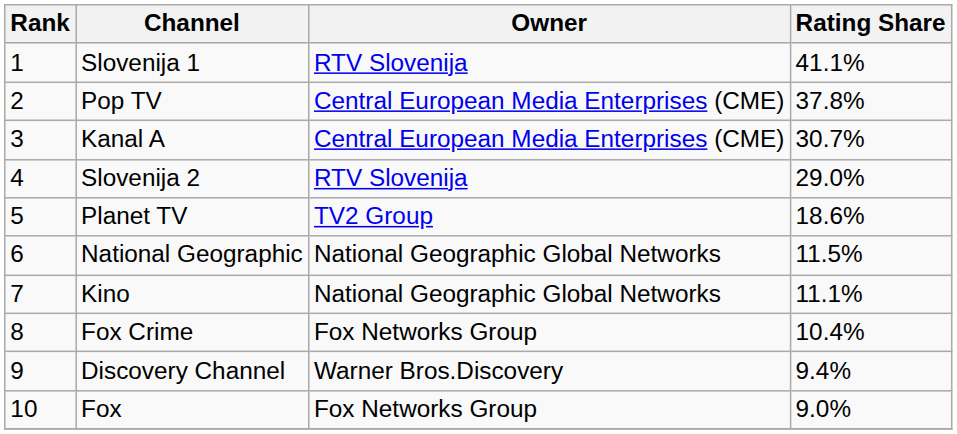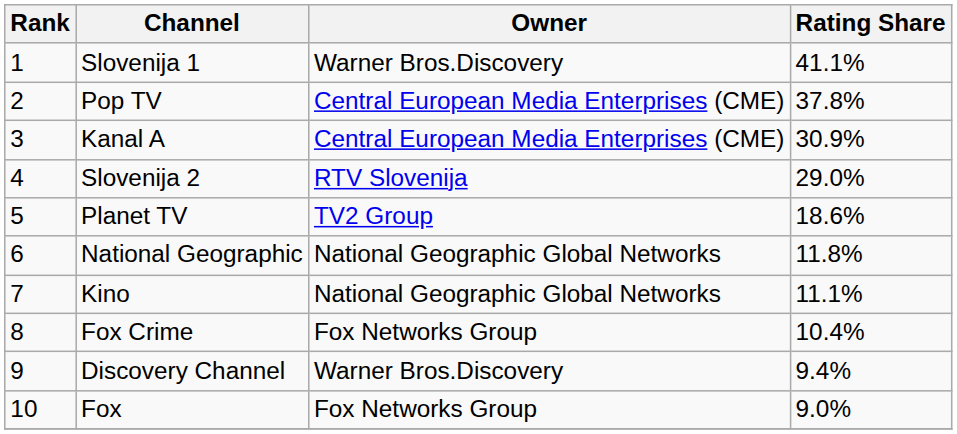Slovenija 1 | Owner: RTV Slovenija -> Warner Bros.Discovery
Kanal A | Rating Share: 30.7% -> 30.9%
National Geographic | Rating Share: 11.5% -> 11.8%
